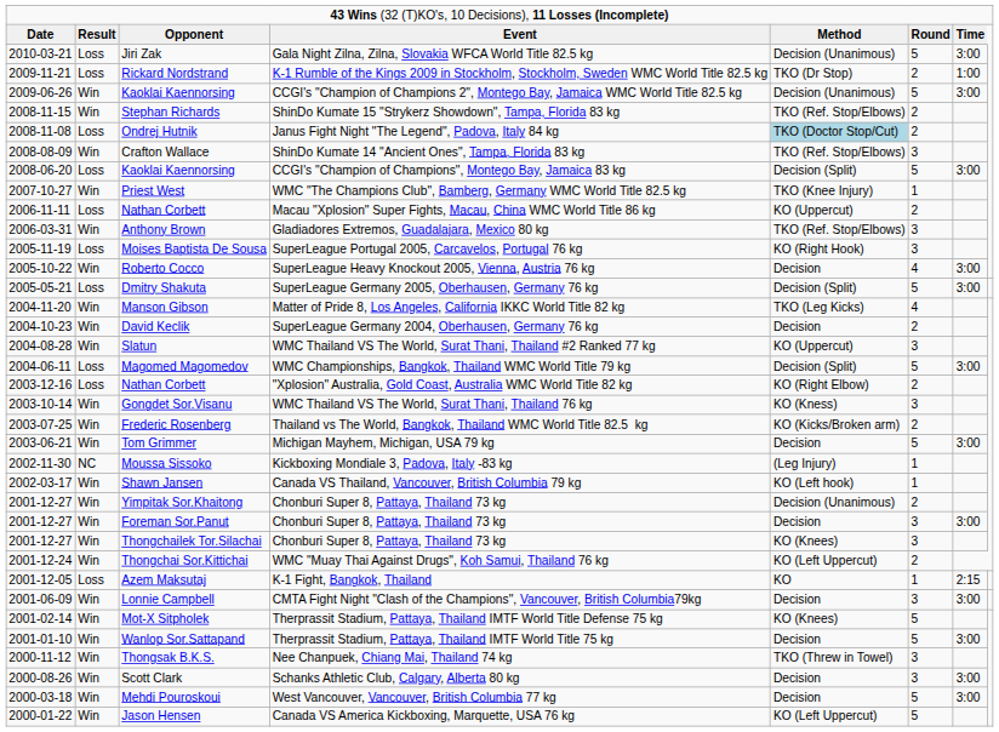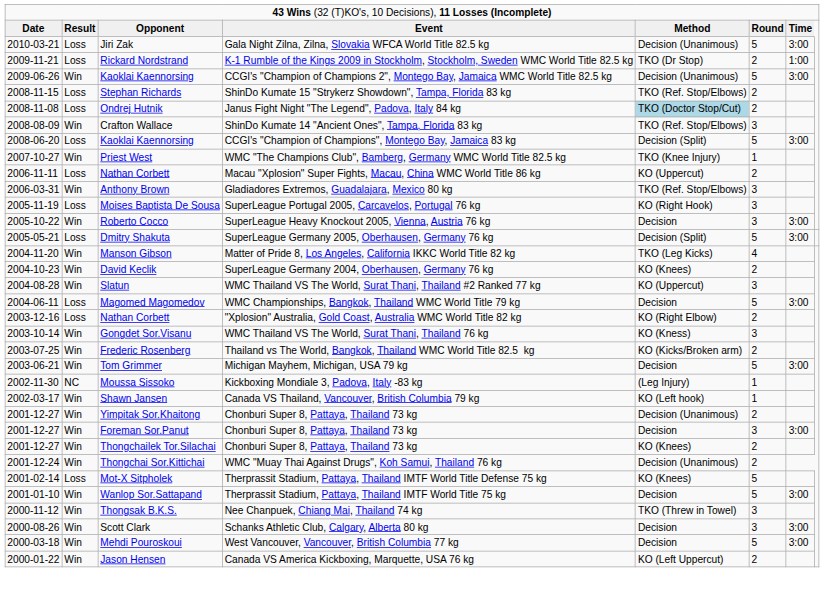Stephan Richards | column 2: Win -> Loss
Roberto Cocco | column 6: 4 -> 3
David Keclik | column 5: Decision -> KO (Knees)
Magomed Magomedov | column 5: Decision (Split) -> Decision
Thongchailek Tor.Silachai | column 6: 3 -> 2
Thongchai Sor.Kittichai | column 5: KO (Left Uppercut) -> Decision (Unanimous)
- row: 2001-12-05 | Loss | Azem Maksutaj | K-1 Fight, Bangkok, Thailand | KO | 1 | 2:15
- row: 2001-06-09 | Win | Lonnie Campbell | CMTA Fight Night "Clash of the Champions", Vancouver, British Columbia79kg | Decision | 3 | 3:00
Mot-X Sitpholek | column 2: Win -> Loss
Jason Hensen | column 6: 5 -> 2
